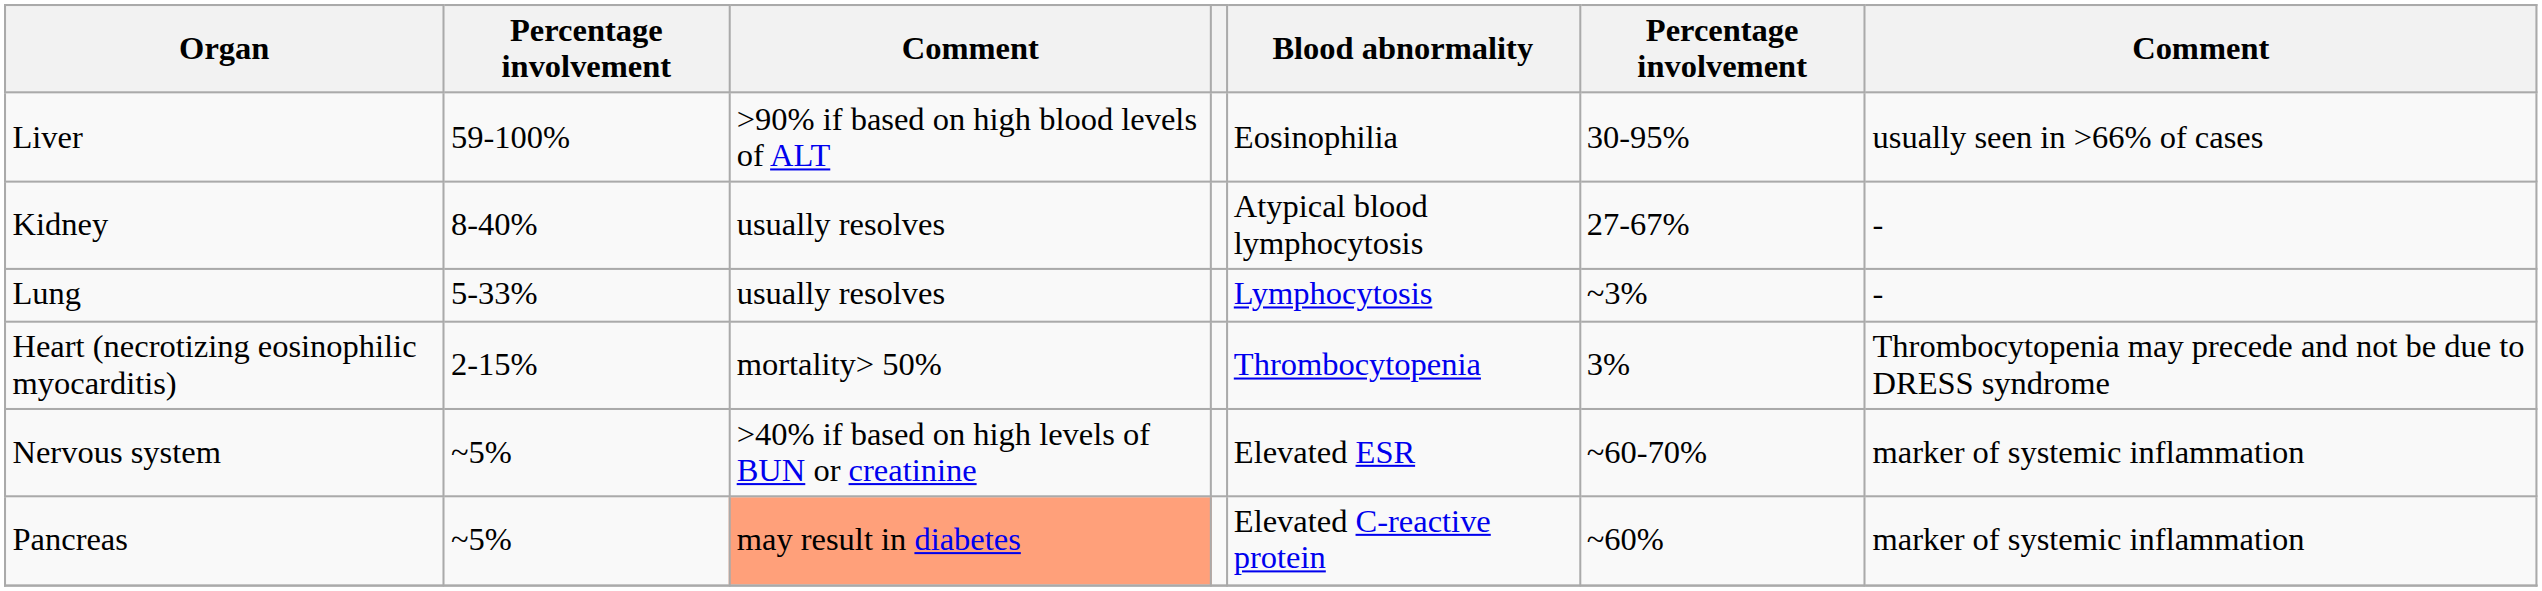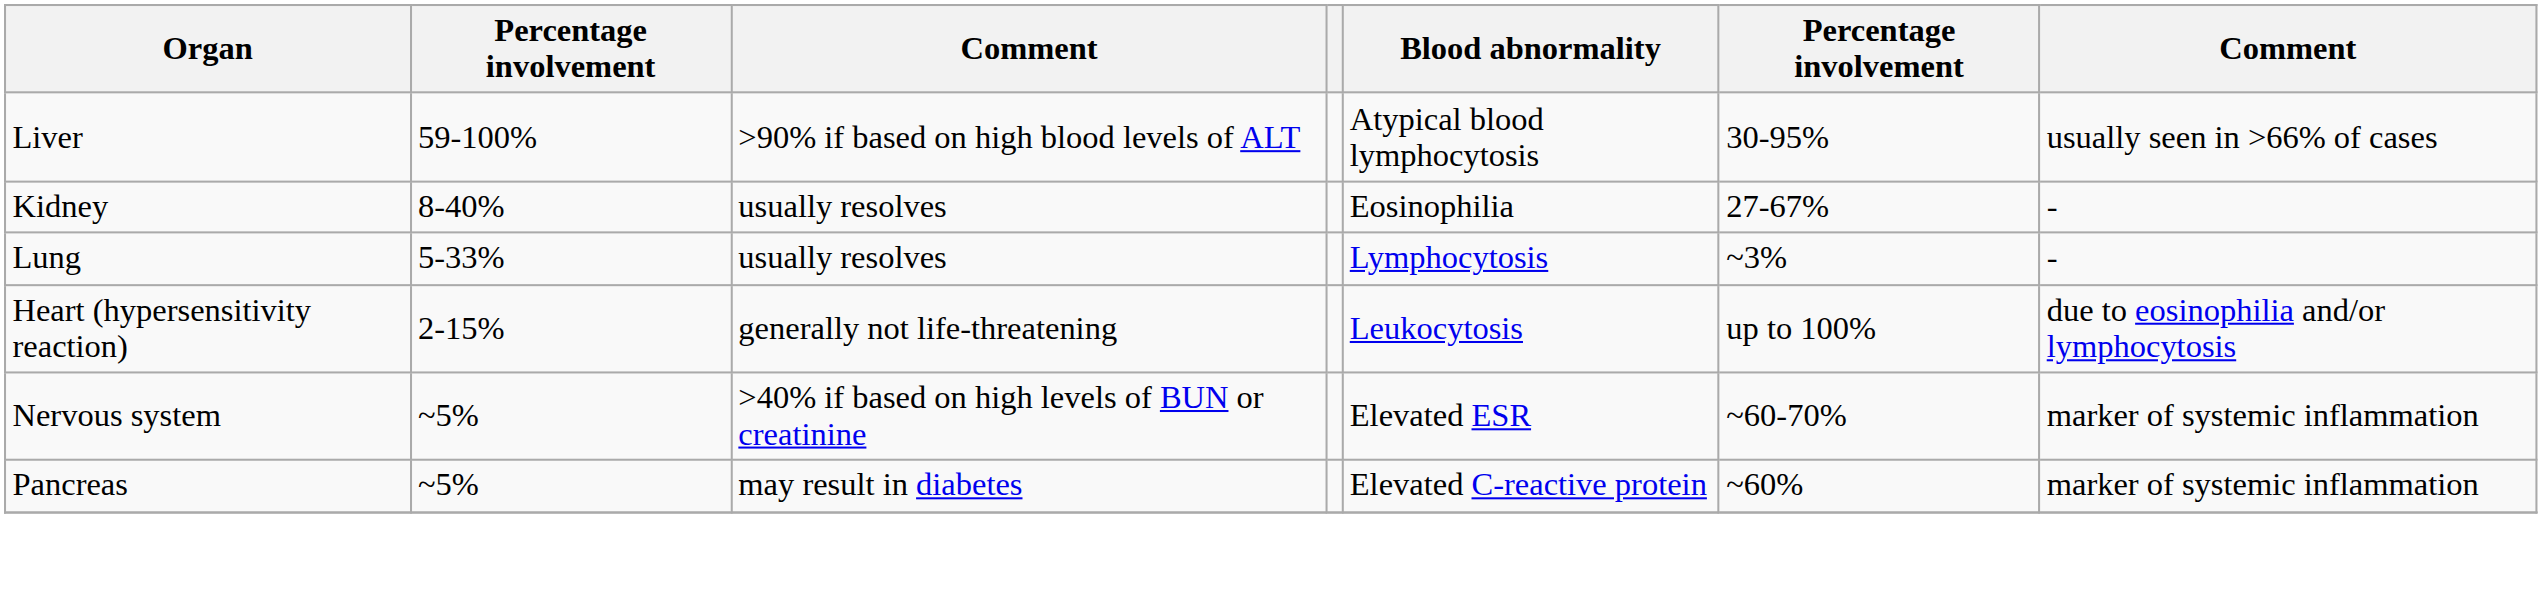Liver | Blood abnormality: Eosinophilia -> Atypical blood lymphocytosis
Kidney | Blood abnormality: Atypical blood lymphocytosis -> Eosinophilia
+ row: Heart (hypersensitivity reaction) | 2-15% | generally not life-threatening | Leukocytosis | up to 100% | due to eosinophilia and/or lymphocytosis
- row: Heart (necrotizing eosinophilic myocarditis) | 2-15% | mortality> 50% | Thrombocytopenia | 3% | Thrombocytopenia may precede and not be due to DRESS syndrome
Pancreas | column 3: lightsalmon background -> no background
